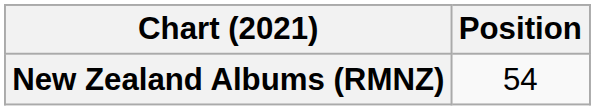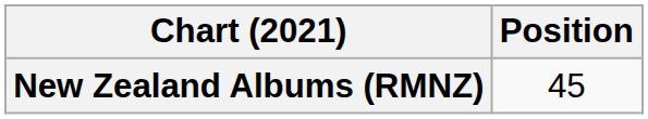New Zealand Albums (RMNZ) | Position: 54 -> 45
